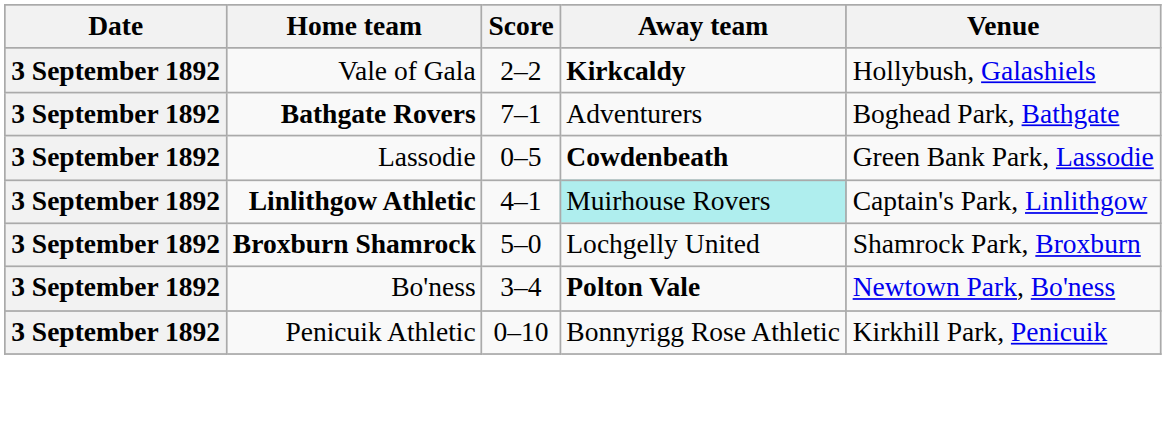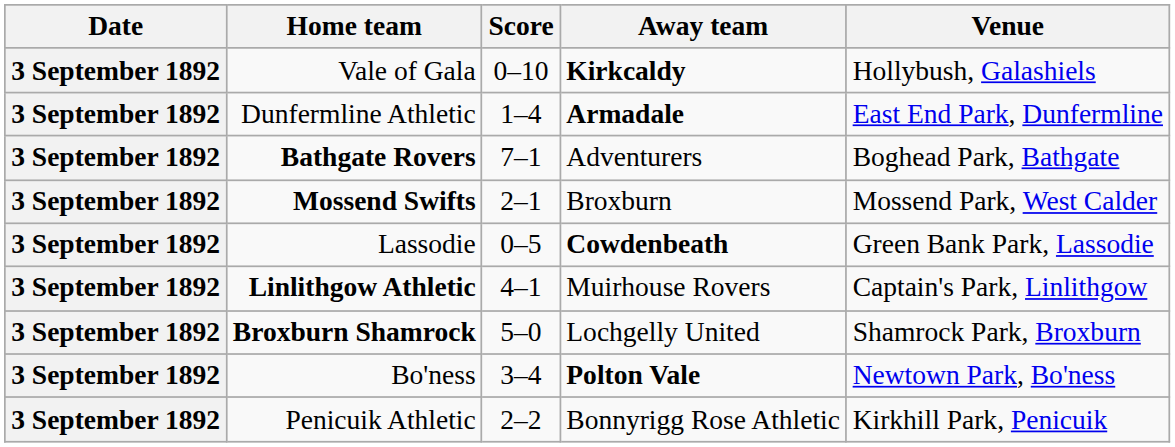Vale of Gala | Score: 2–2 -> 0–10
+ row: 3 September 1892 | Dunfermline Athletic | 1–4 | Armadale | East End Park, Dunfermline
+ row: 3 September 1892 | Mossend Swifts | 2–1 | Broxburn | Mossend Park, West Calder
Linlithgow Athletic | Away team: paleturquoise background -> no background
Penicuik Athletic | Score: 0–10 -> 2–2
